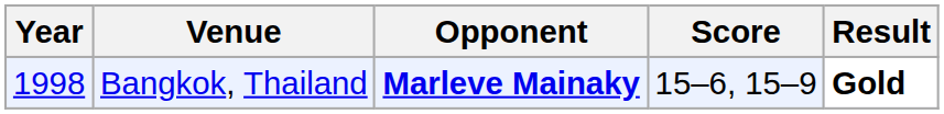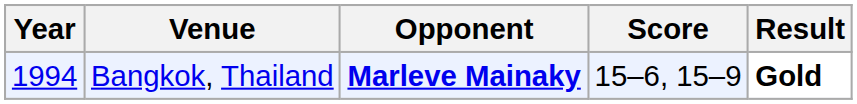Bangkok, Thailand | Year: 1998 -> 1994
